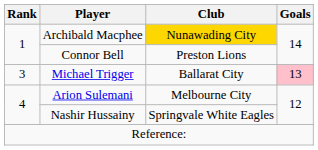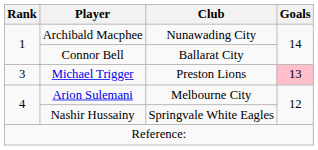Archibald Macphee | Club: gold background -> no background
Connor Bell | Club: Preston Lions -> Ballarat City
Michael Trigger | Club: Ballarat City -> Preston Lions
